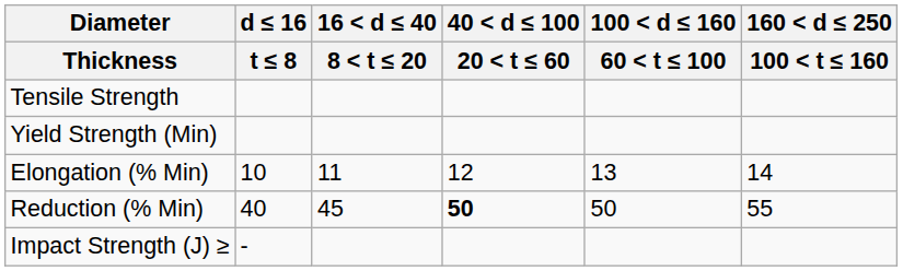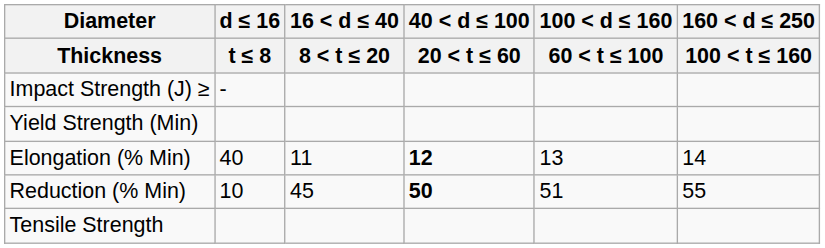rows swapped: Tensile Strength <-> Impact Strength (J) ≥
Elongation (% Min) | d ≤ 16 / t ≤ 8: 10 -> 40
Elongation (% Min) | 40 < d ≤ 100 / 20 < t ≤ 60: normal -> bold
Reduction (% Min) | d ≤ 16 / t ≤ 8: 40 -> 10
Reduction (% Min) | 100 < d ≤ 160 / 60 < t ≤ 100: 50 -> 51
